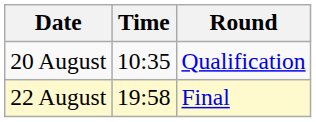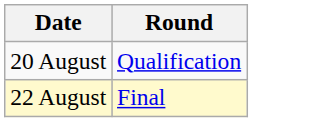- column: Time | 10:35 | 19:58
